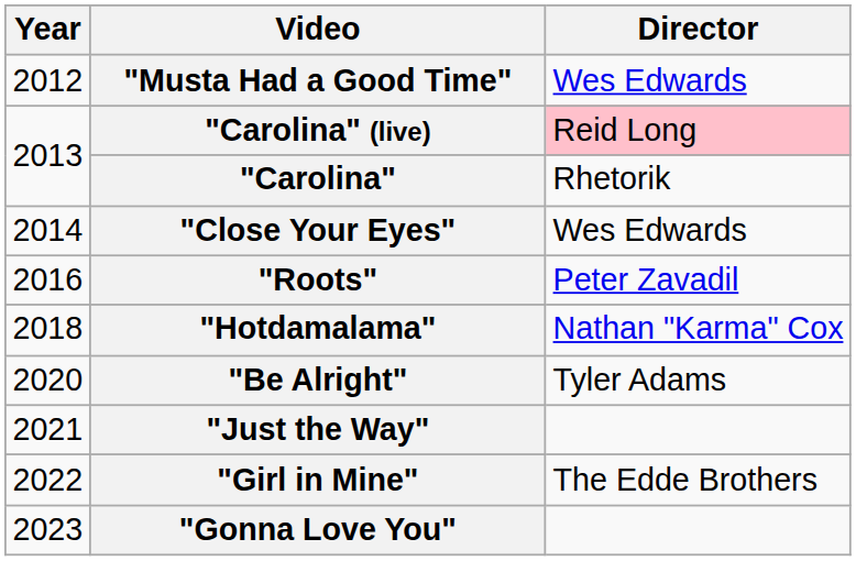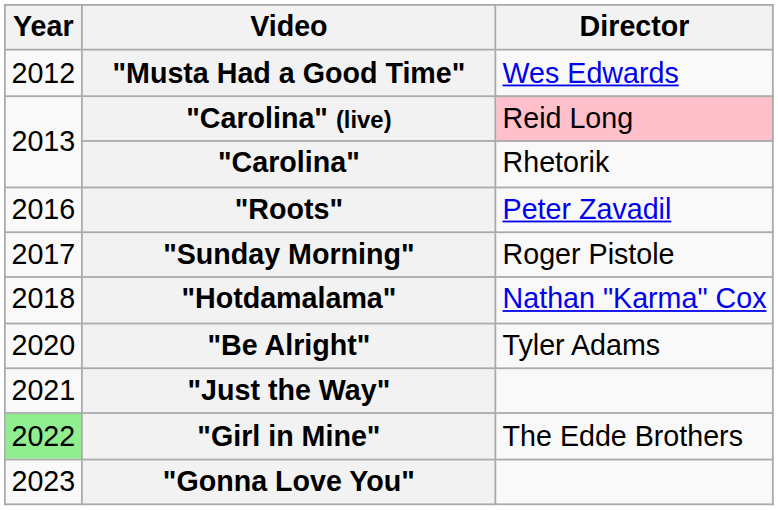- row: 2014 | "Close Your Eyes" | Wes Edwards
+ row: 2017 | "Sunday Morning" | Roger Pistole
"Girl in Mine" | Year: no background -> lightgreen background
